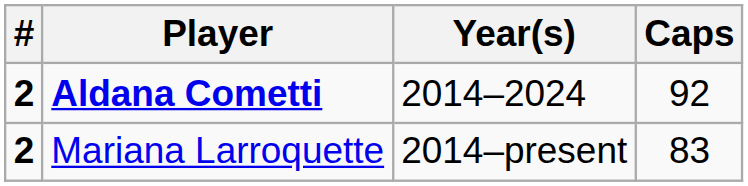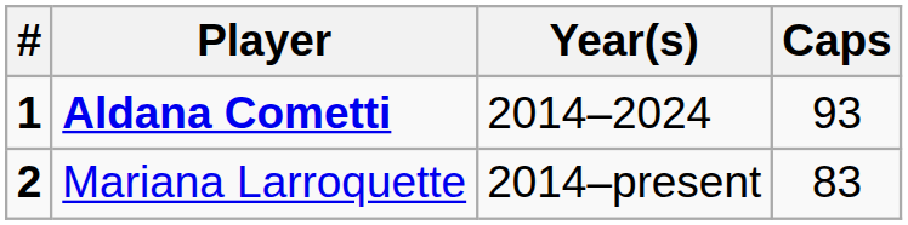Aldana Cometti | #: 2 -> 1
Aldana Cometti | Caps: 92 -> 93
